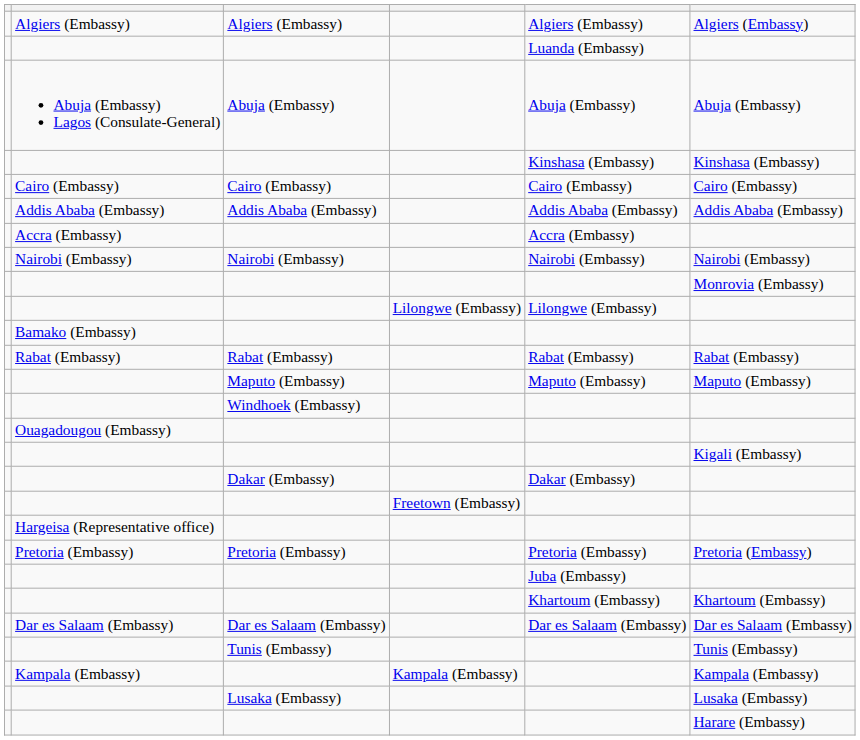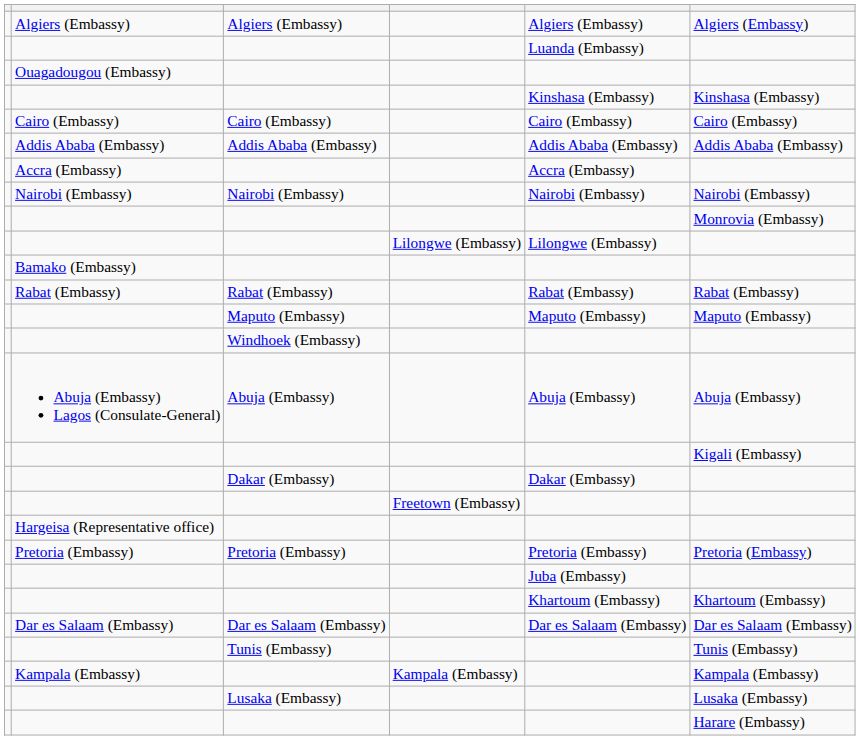rows swapped: Ouagadougou (Embassy) <-> Abuja (Embassy) Lagos (Consulate-General)
